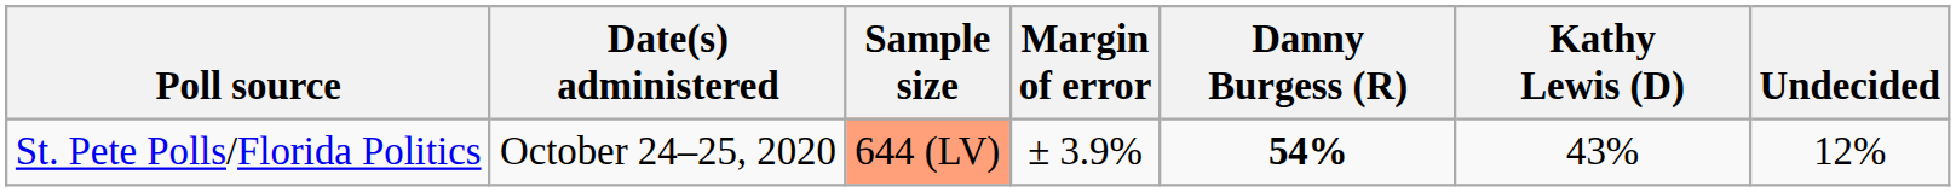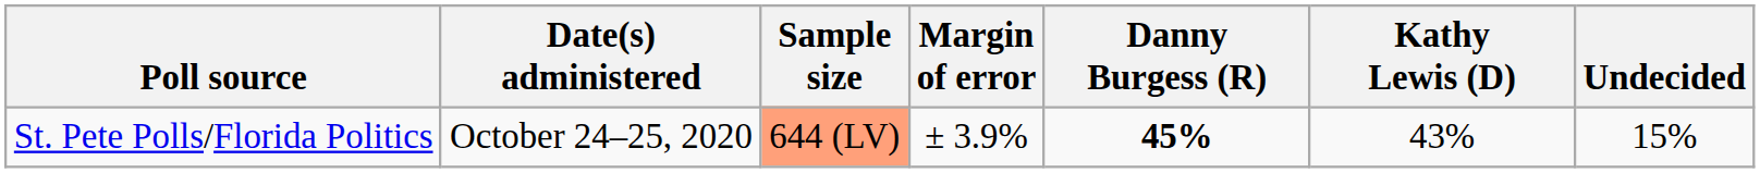St. Pete Polls/Florida Politics | Danny Burgess (R): 54% -> 45%
St. Pete Polls/Florida Politics | Undecided: 12% -> 15%
